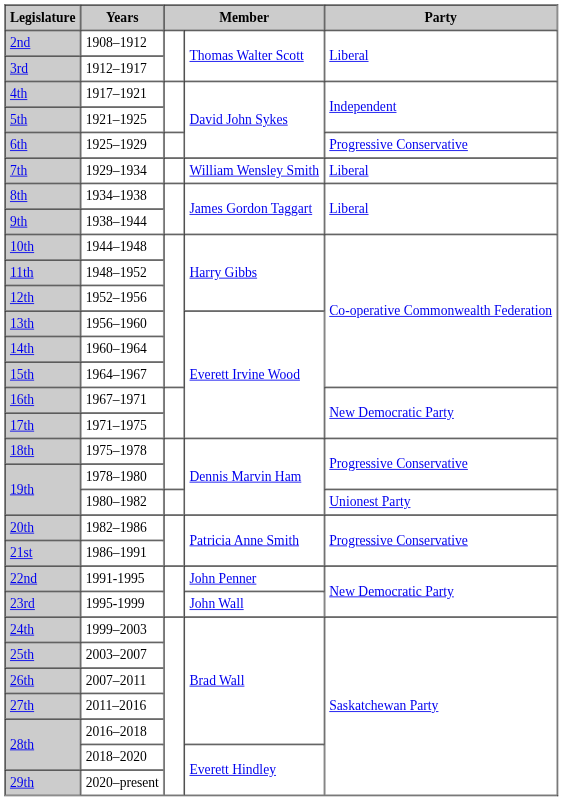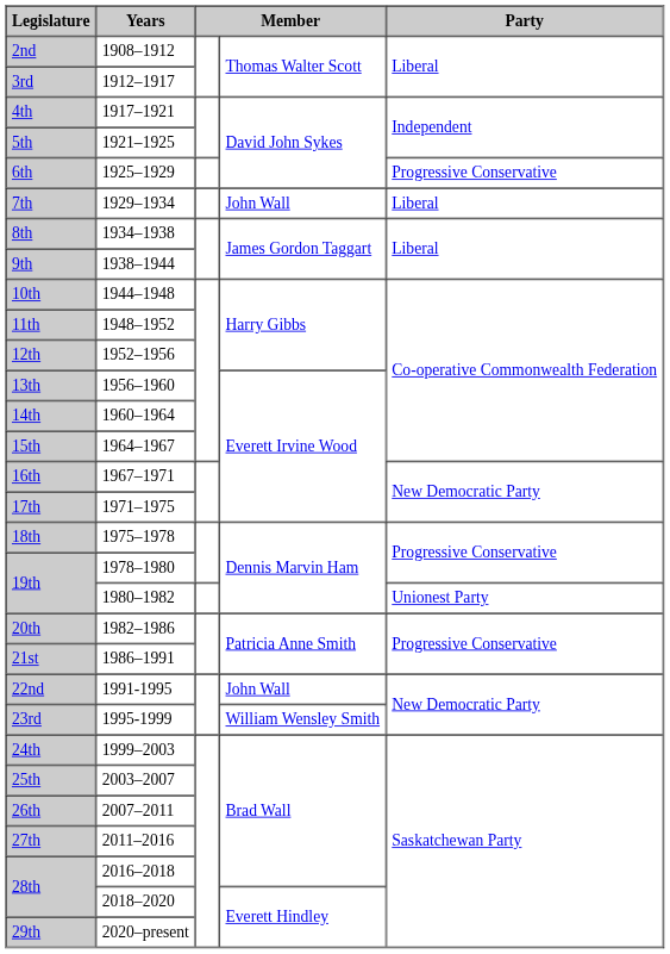7th | column 4: William Wensley Smith -> John Wall
22nd | column 4: John Penner -> John Wall
23rd | column 4: John Wall -> William Wensley Smith
